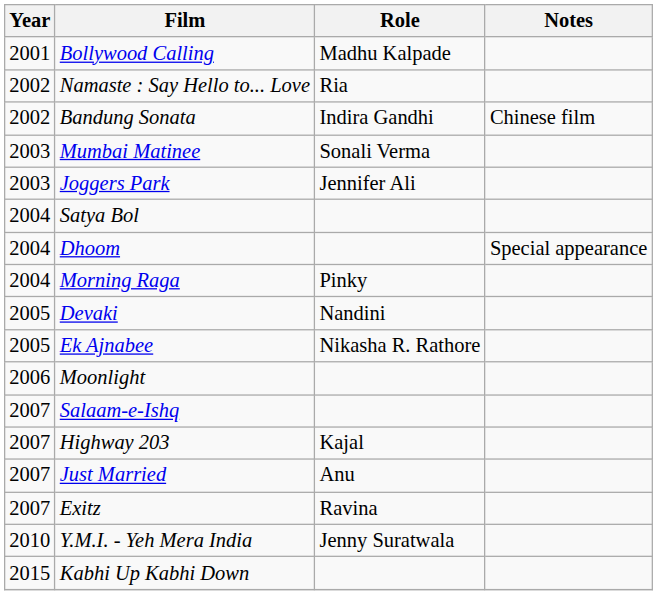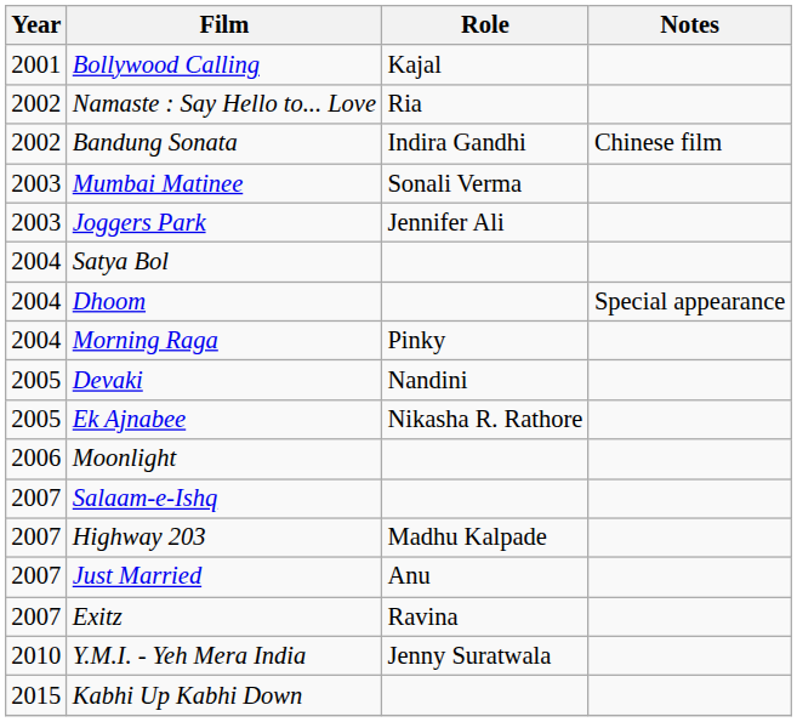Bollywood Calling | Role: Madhu Kalpade -> Kajal
Highway 203 | Role: Kajal -> Madhu Kalpade
